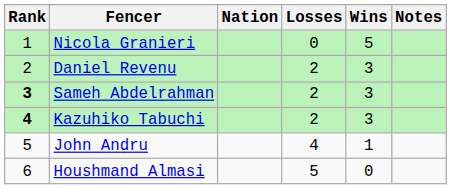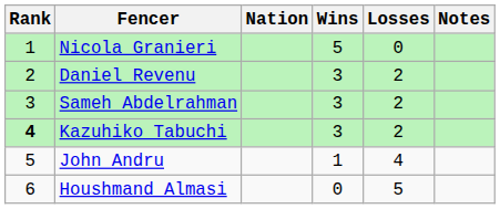columns swapped: Wins <-> Losses
Sameh Abdelrahman | Rank: bold -> normal
